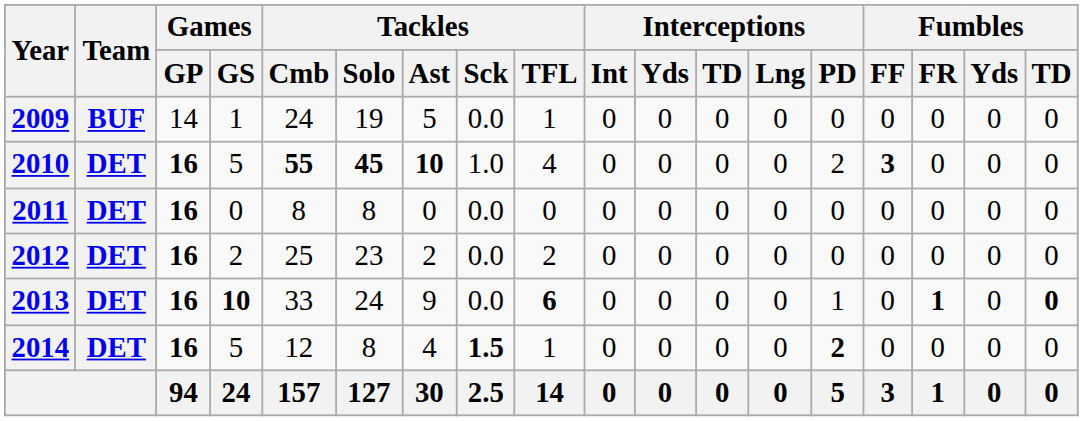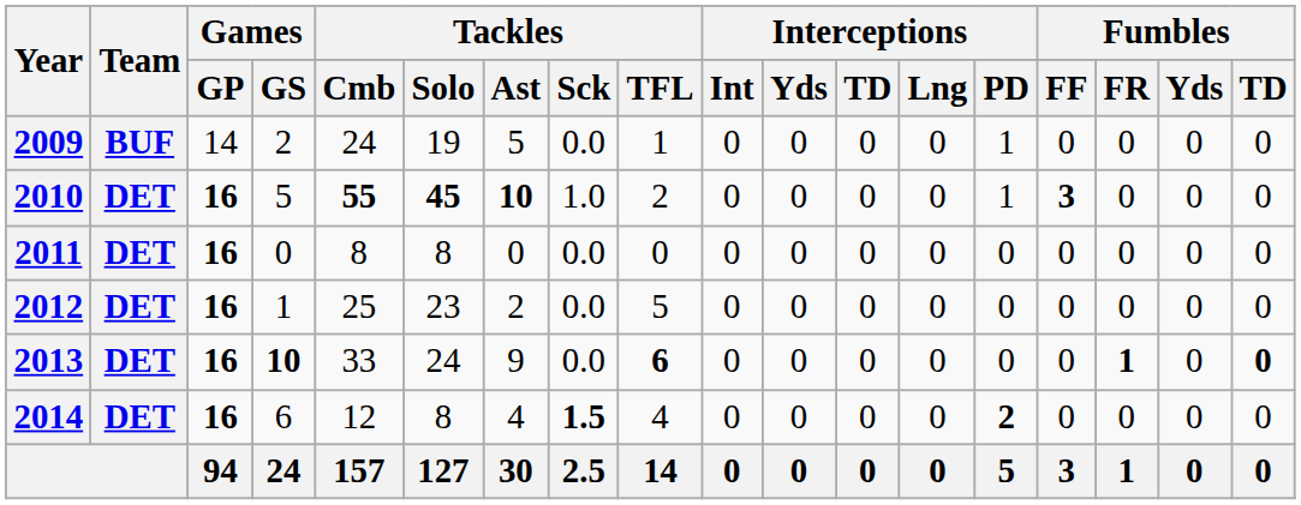2009 | Games / GS: 1 -> 2
2009 | Interceptions / PD: 0 -> 1
2010 | Tackles / TFL: 4 -> 2
2010 | Interceptions / PD: 2 -> 1
2012 | Games / GS: 2 -> 1
2012 | Tackles / TFL: 2 -> 5
2013 | Interceptions / PD: 1 -> 0
2014 | Games / GS: 5 -> 6
2014 | Tackles / TFL: 1 -> 4
